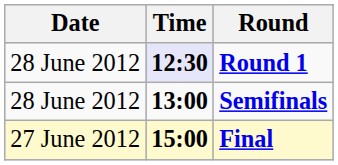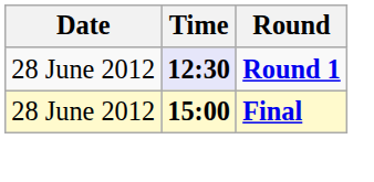- row: 28 June 2012 | 13:00 | Semifinals
Final | Date: 27 June 2012 -> 28 June 2012
